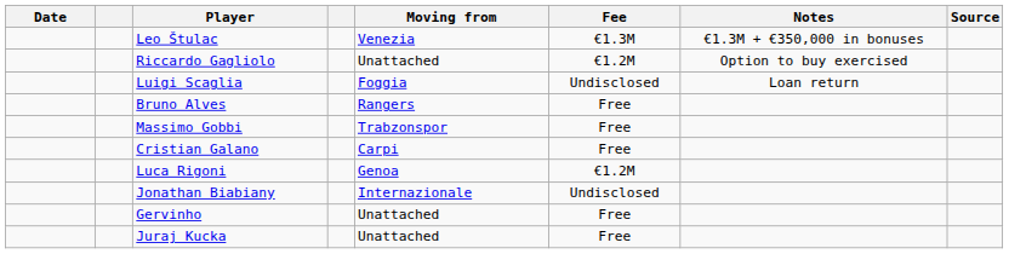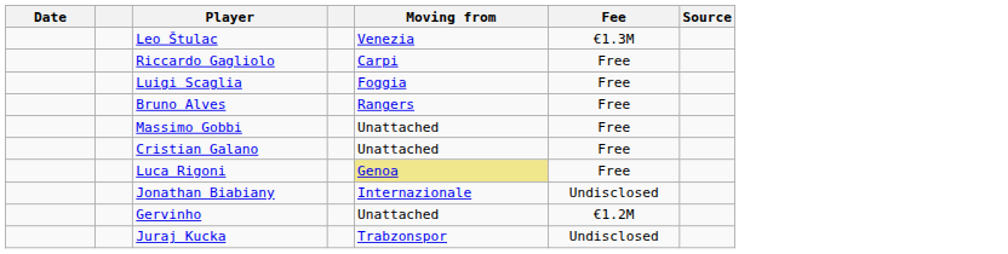- column: Notes | €1.3M + €350,000 in bonuses | Option to buy exercised | Loan return
Riccardo Gagliolo | Moving from: Unattached -> Carpi
Riccardo Gagliolo | Fee: €1.2M -> Free
Luigi Scaglia | Fee: Undisclosed -> Free
Massimo Gobbi | Moving from: Trabzonspor -> Unattached
Cristian Galano | Moving from: Carpi -> Unattached
Luca Rigoni | Moving from: no background -> khaki background
Luca Rigoni | Fee: €1.2M -> Free
Gervinho | Fee: Free -> €1.2M
Juraj Kucka | Moving from: Unattached -> Trabzonspor
Juraj Kucka | Fee: Free -> Undisclosed
